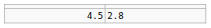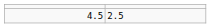4.5 | column 2: 2.8 -> 2.5
